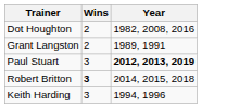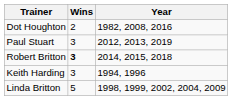- row: Grant Langston | 2 | 1989, 1991
Paul Stuart | Year: bold -> normal
+ row: Linda Britton | 5 | 1998, 1999, 2002, 2004, 2009
